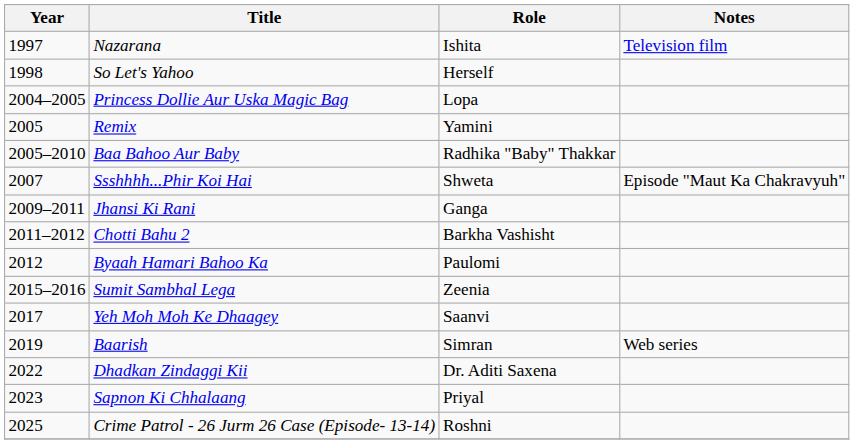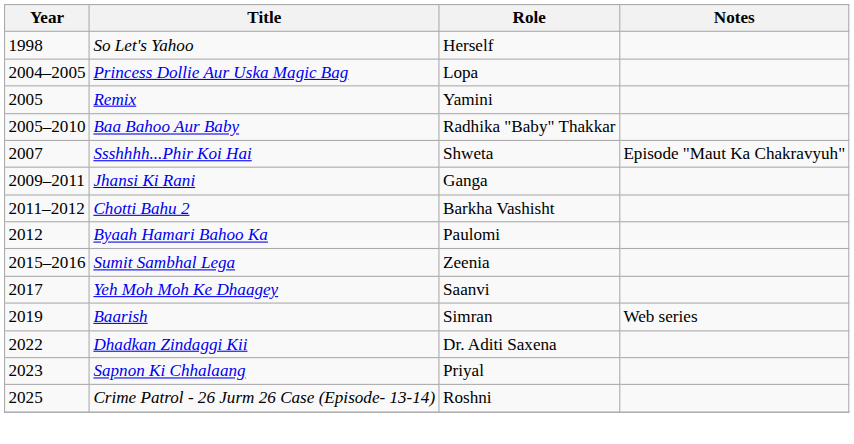- row: 1997 | Nazarana | Ishita | Television film
